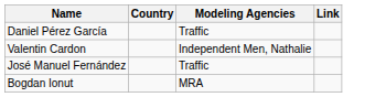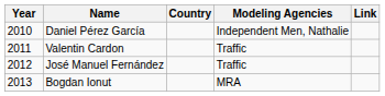+ column: Year | 2010 | 2011 | 2012 | 2013
Daniel Pérez García | Modeling Agencies: Traffic -> Independent Men, Nathalie
Valentin Cardon | Modeling Agencies: Independent Men, Nathalie -> Traffic
